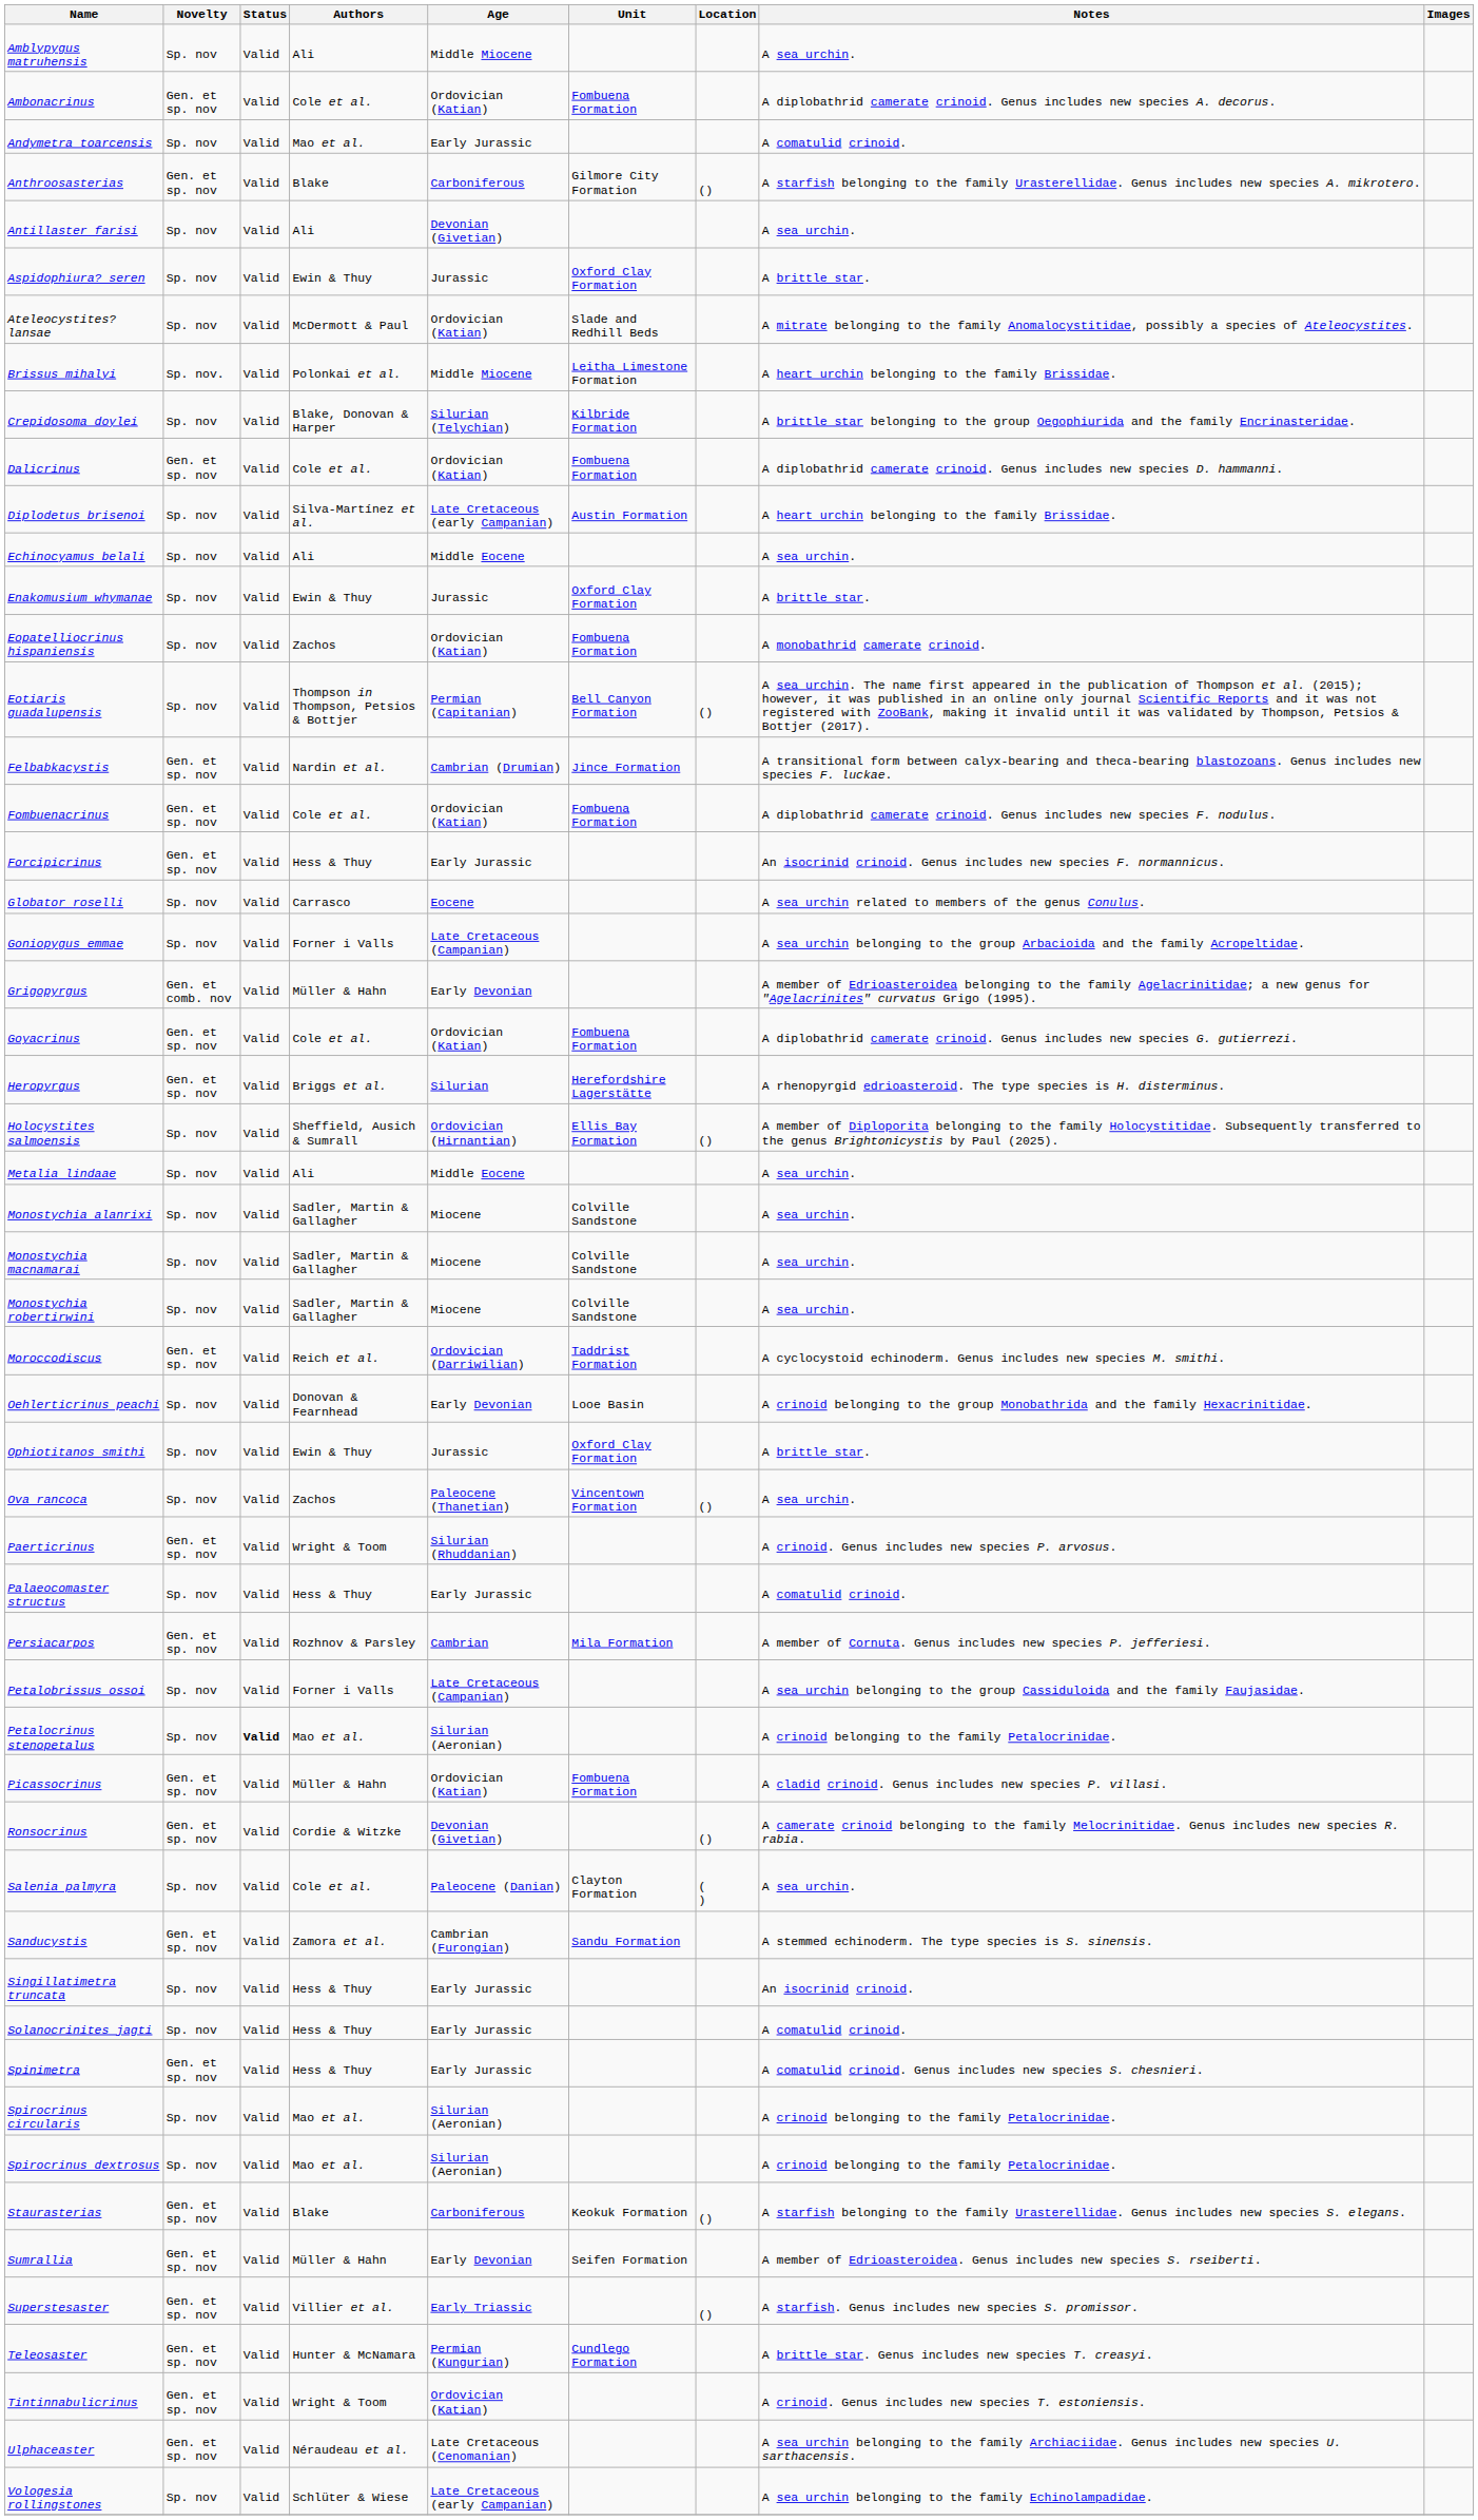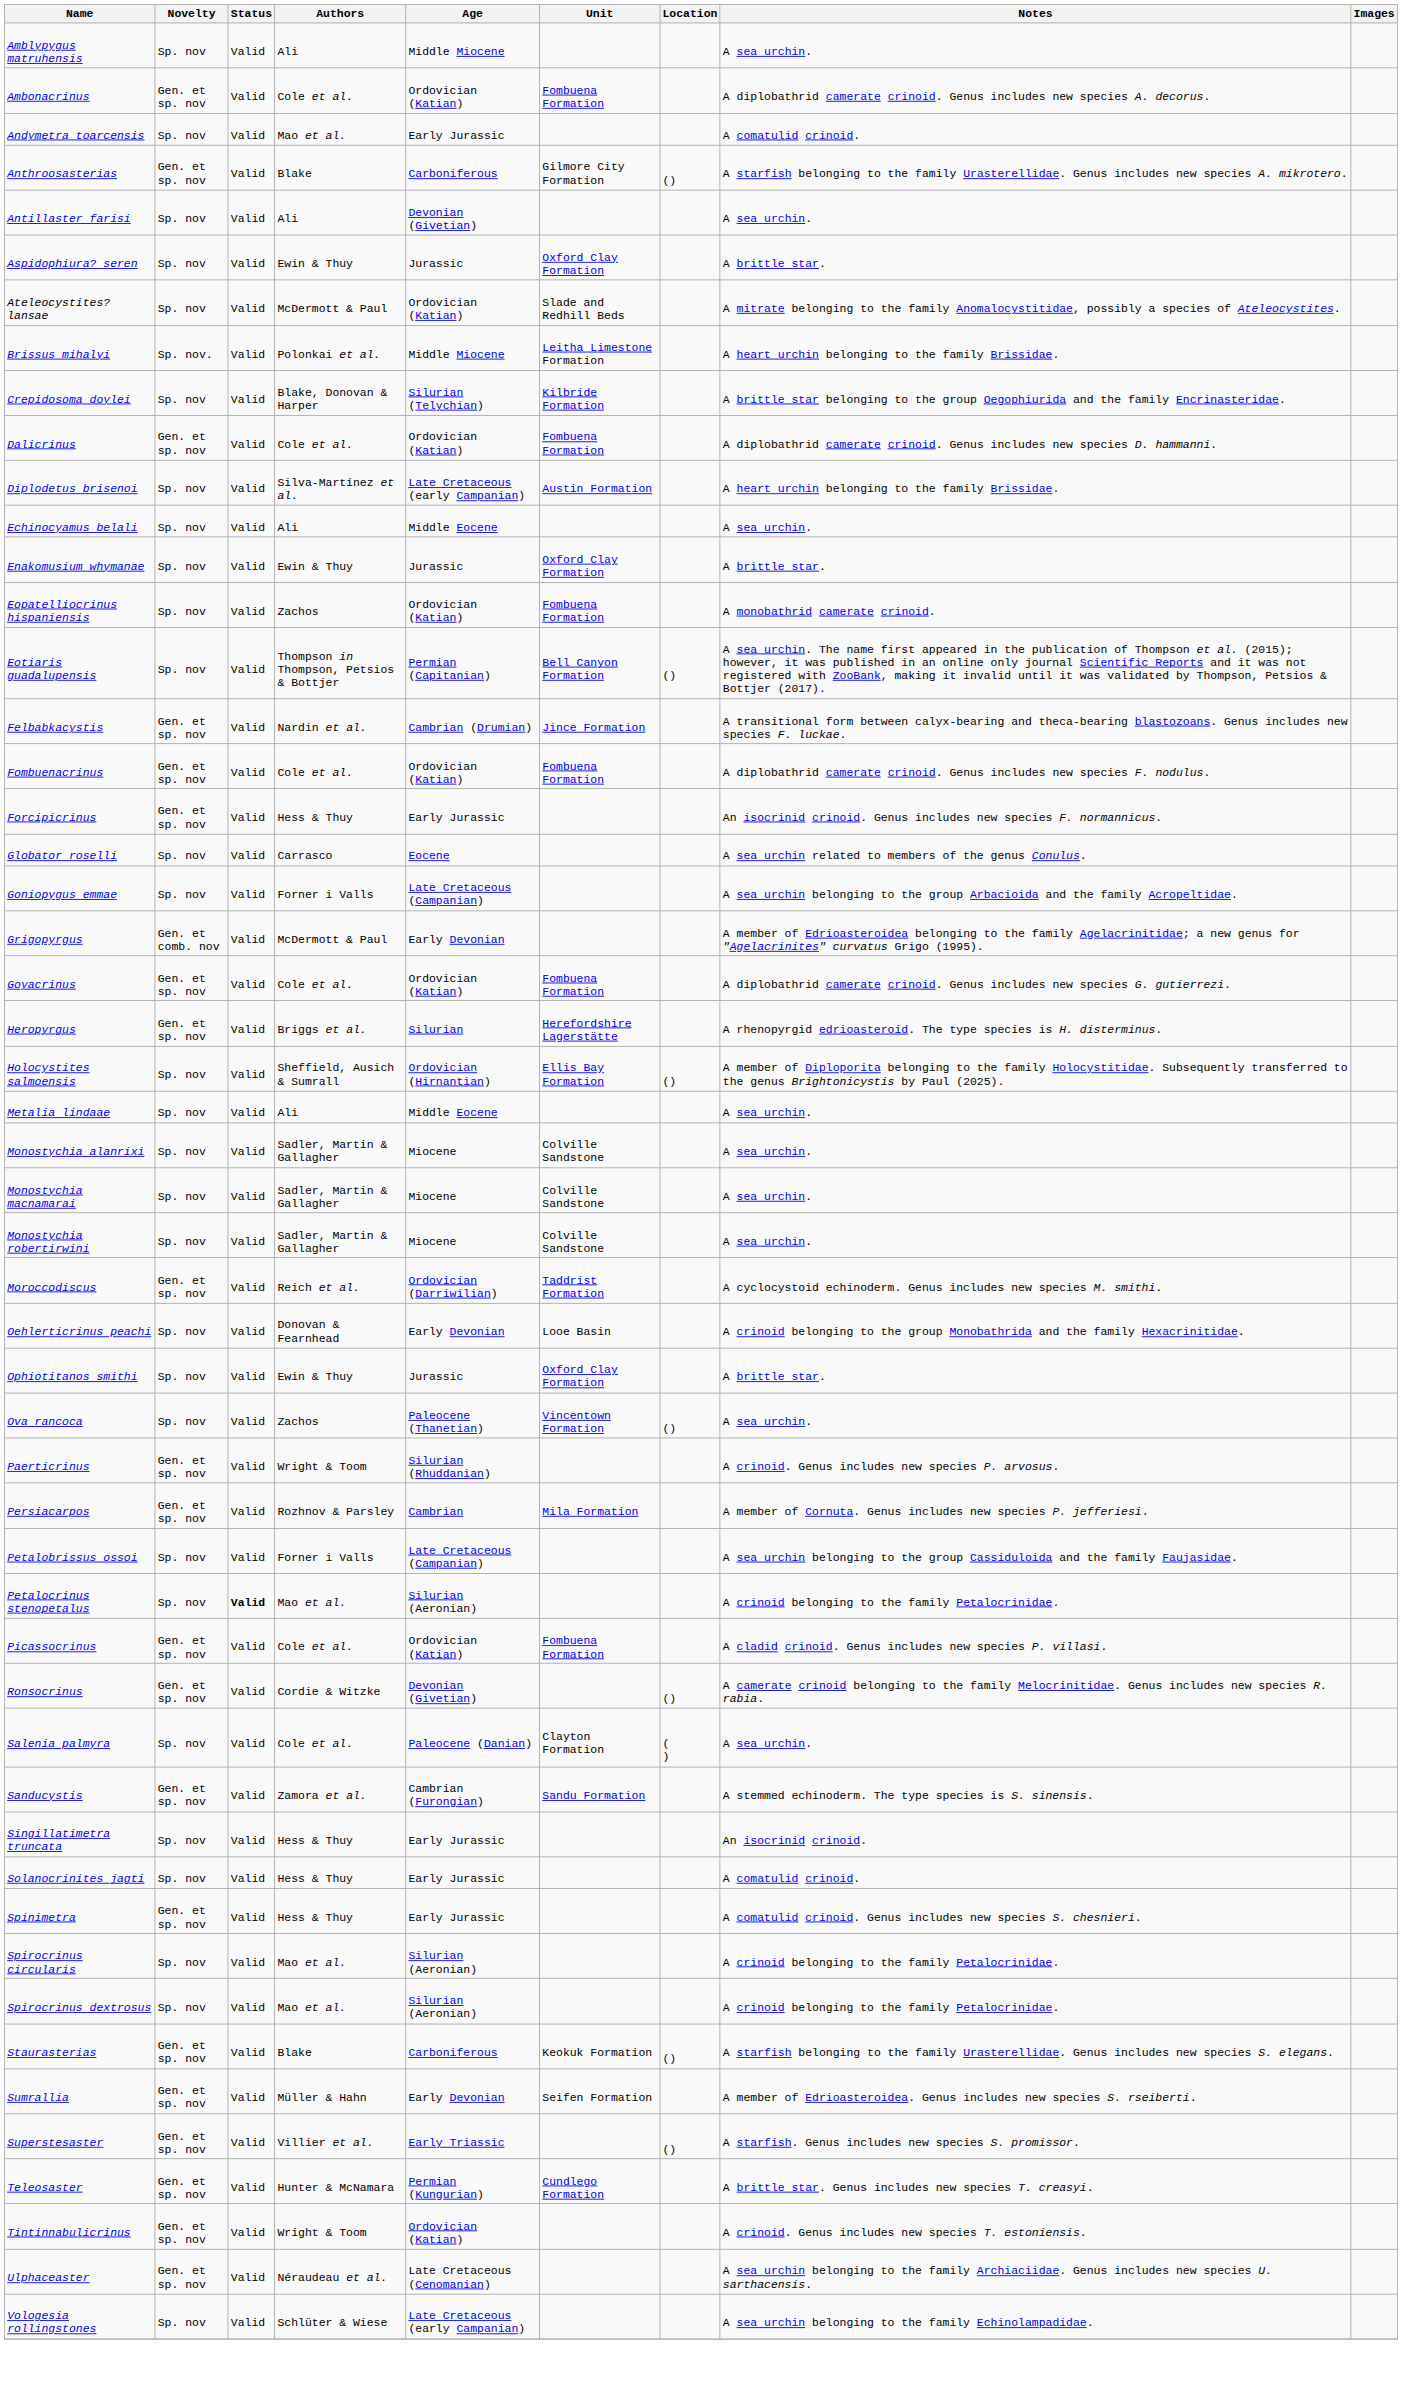Grigopyrgus | Authors: Müller & Hahn -> McDermott & Paul
- row: Palaeocomaster structus | Sp. nov | Valid | Hess & Thuy | Early Jurassic | A comatulid crinoid.
Picassocrinus | Authors: Müller & Hahn -> Cole et al.
